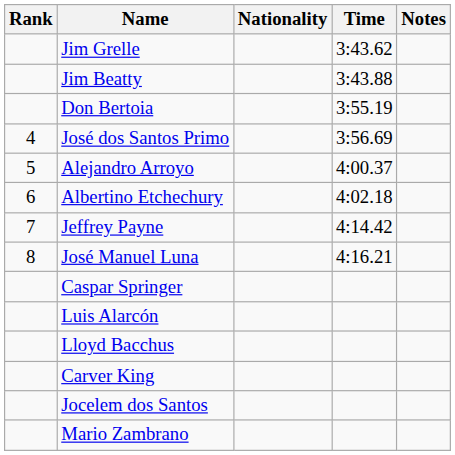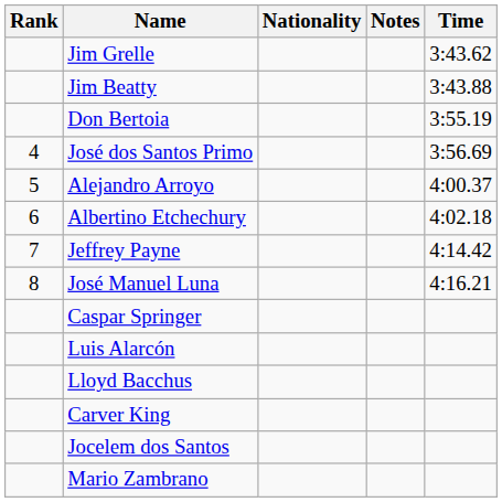columns swapped: Time <-> Notes
